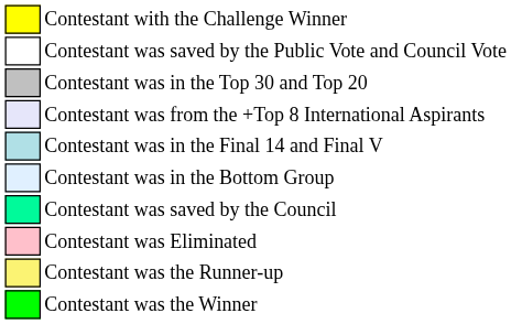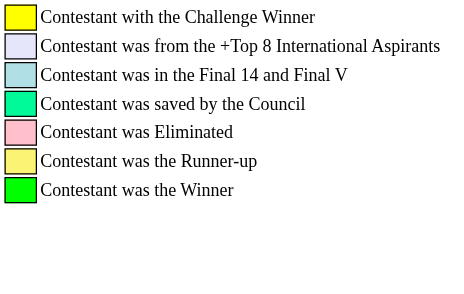- row: Contestant was saved by the Public Vote and Council Vote
- row: Contestant was in the Top 30 and Top 20
- row: Contestant was in the Bottom Group
